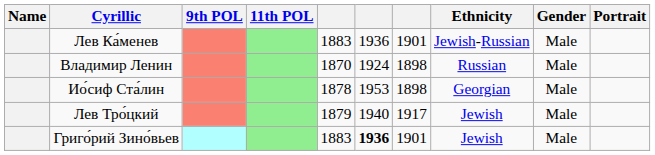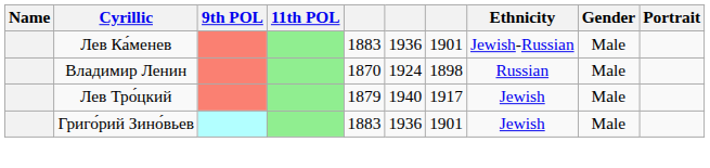- row: Ио́сиф Ста́лин | 1878 | 1953 | 1898 | Georgian | Male
Григо́рий Зино́вьев | column 6: bold -> normal
